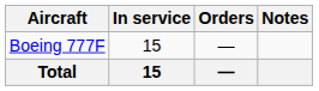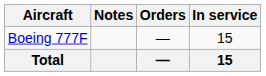columns swapped: In service <-> Notes
